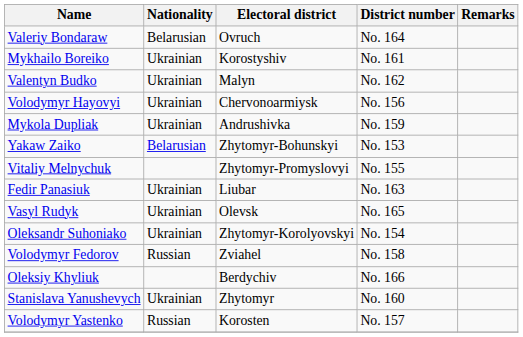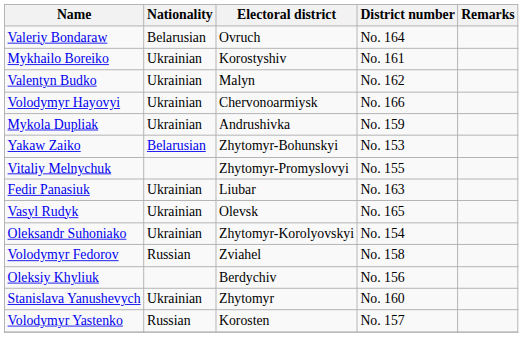Volodymyr Hayovyi | District number: No. 156 -> No. 166
Oleksiy Khyliuk | District number: No. 166 -> No. 156
